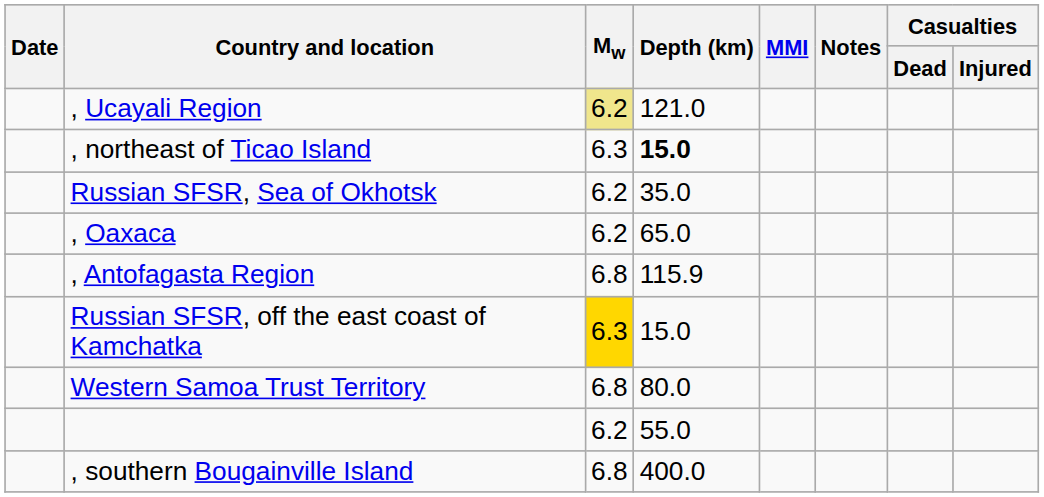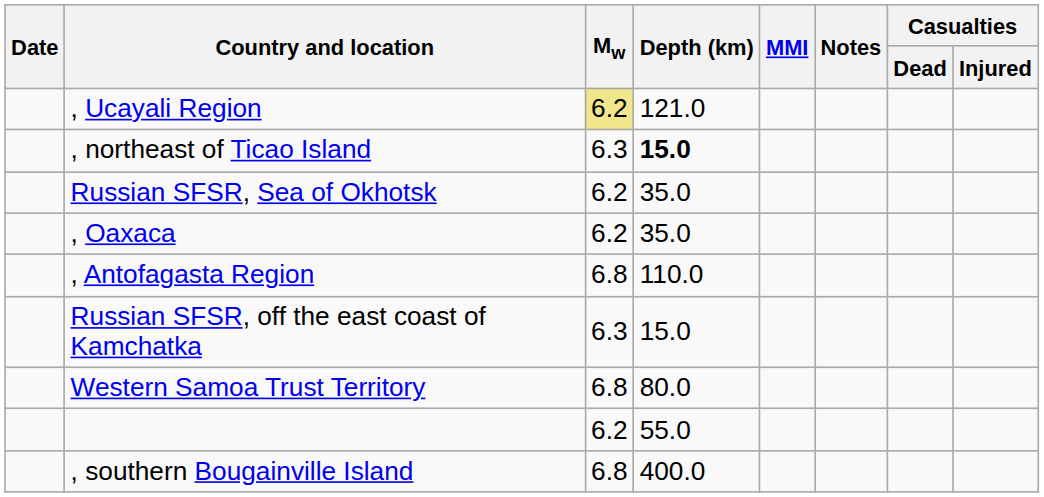, Oaxaca | Depth (km): 65.0 -> 35.0
, Antofagasta Region | Depth (km): 115.9 -> 110.0
Russian SFSR, off the east coast of Kamchatka | Mw: gold background -> no background
